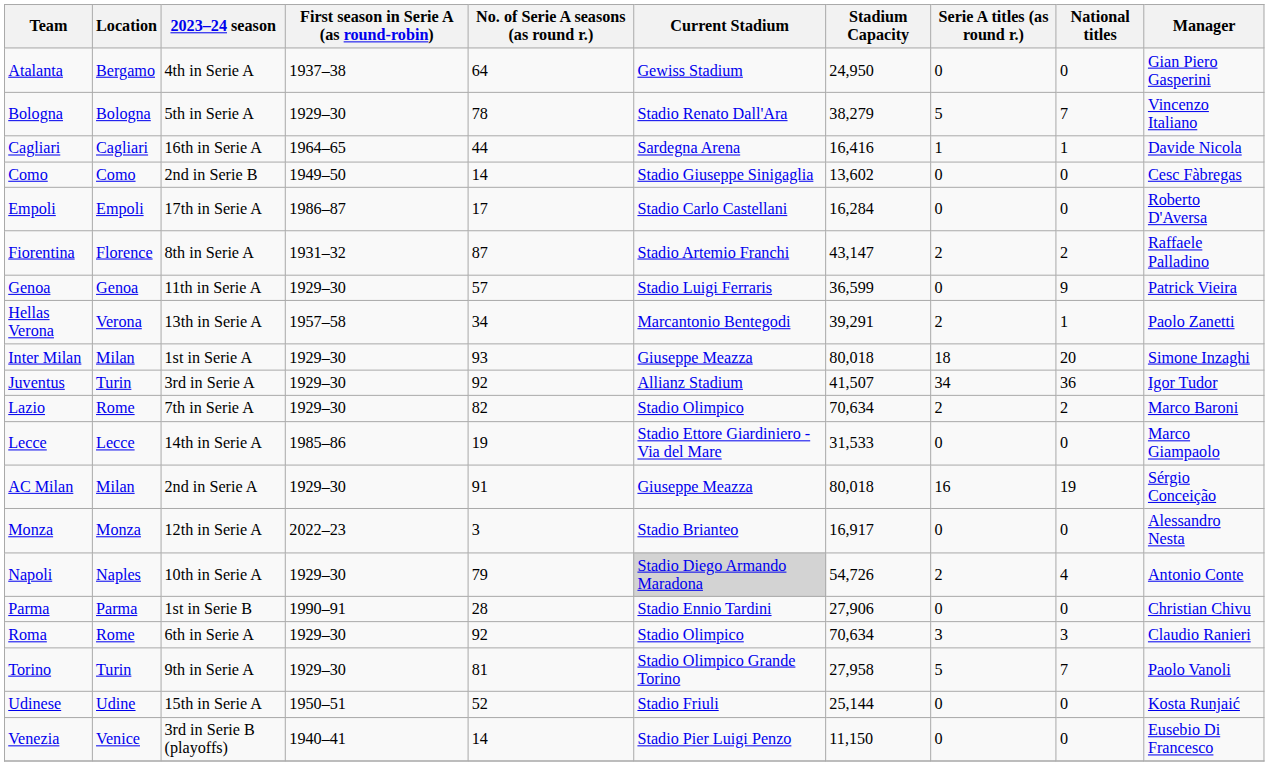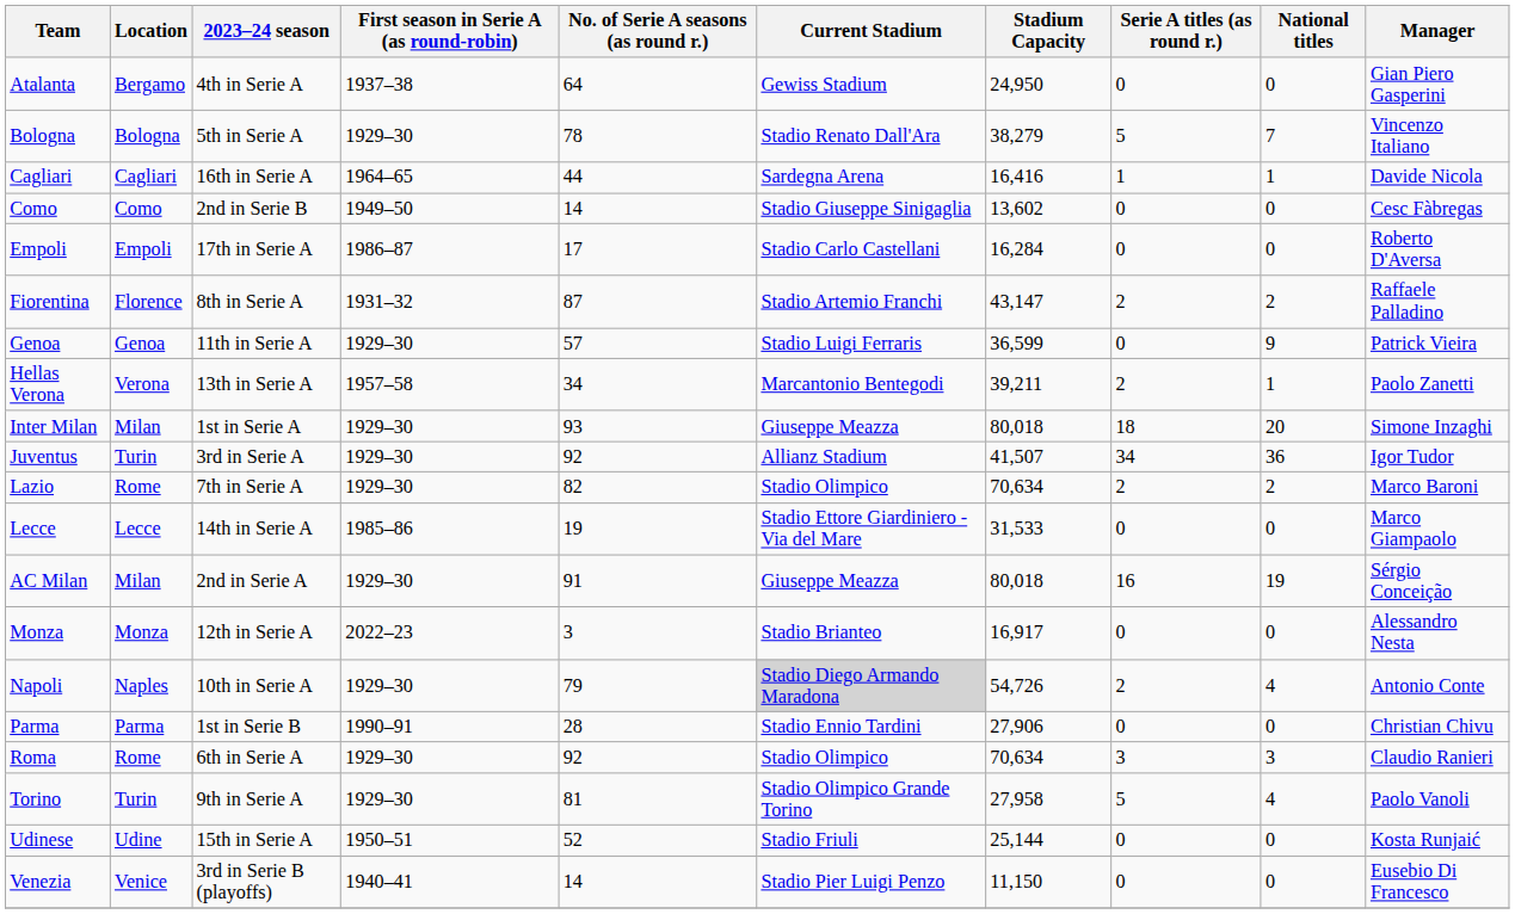Hellas Verona | Stadium Capacity: 39,291 -> 39,211
Torino | National titles: 7 -> 4
